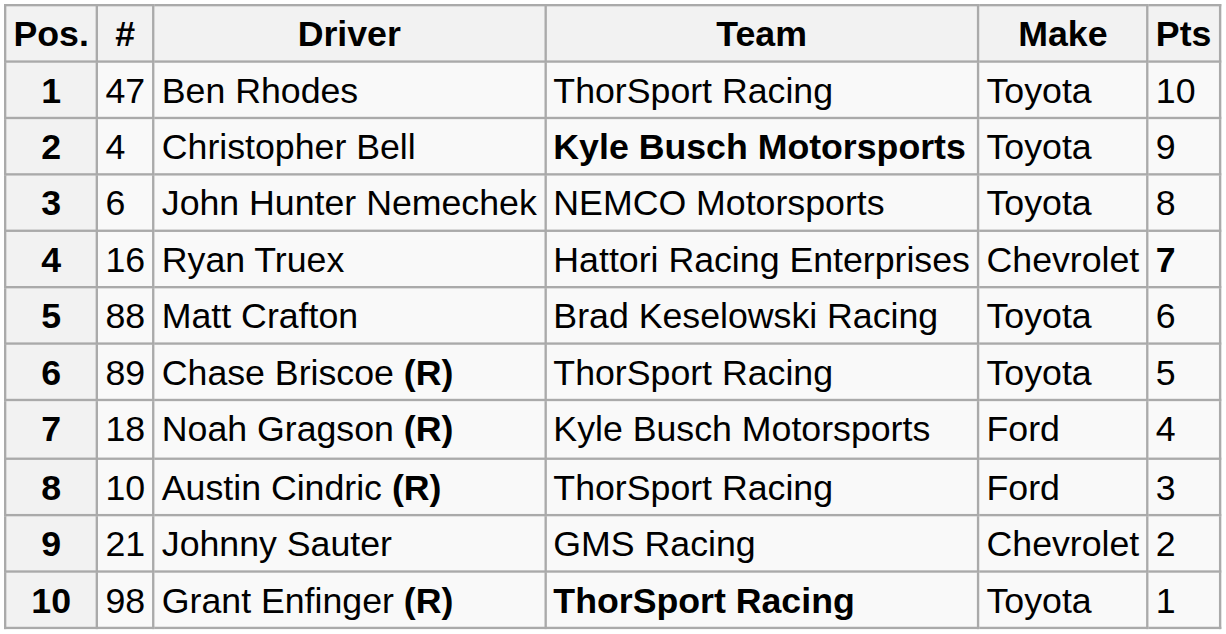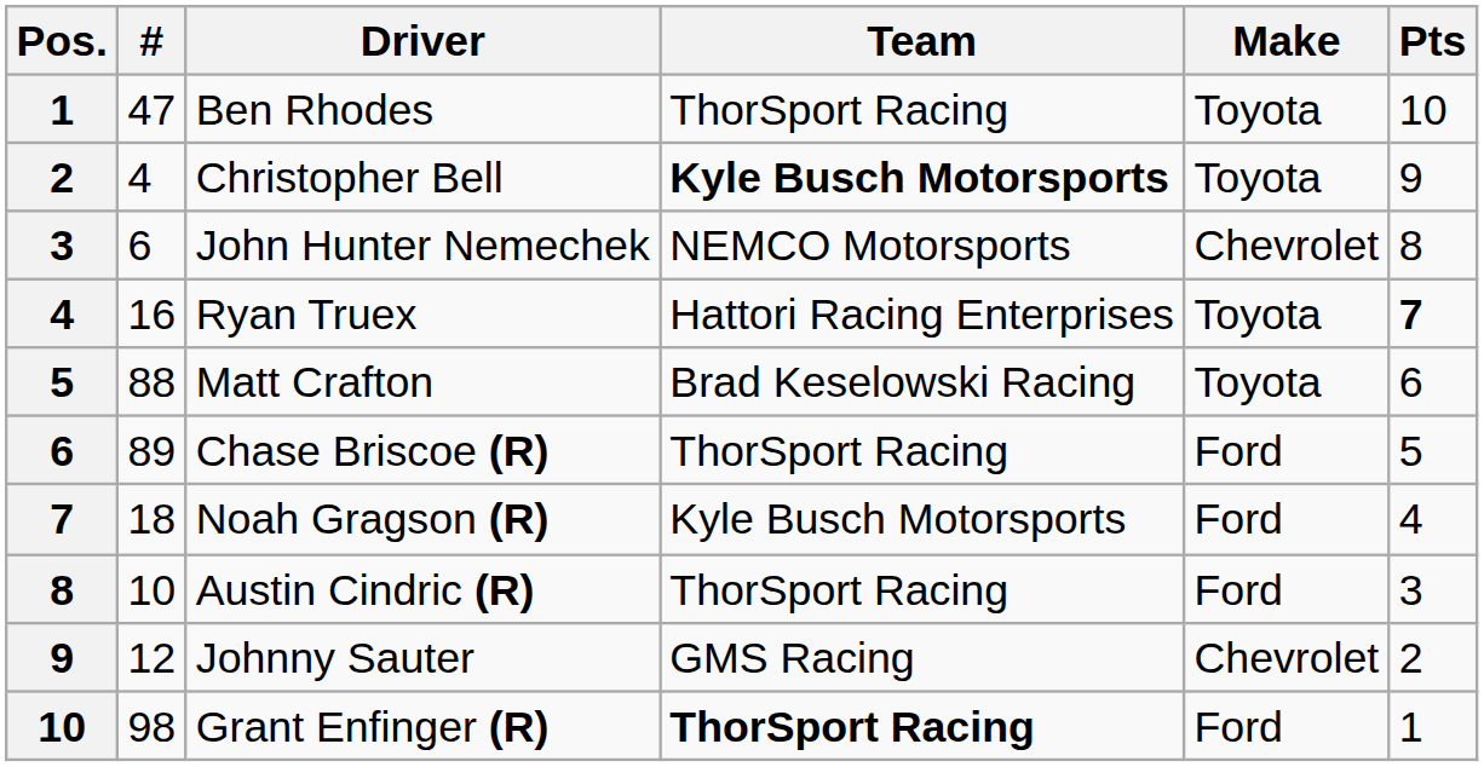John Hunter Nemechek | Make: Toyota -> Chevrolet
Ryan Truex | Make: Chevrolet -> Toyota
Chase Briscoe (R) | Make: Toyota -> Ford
Johnny Sauter | #: 21 -> 12
Grant Enfinger (R) | Make: Toyota -> Ford
